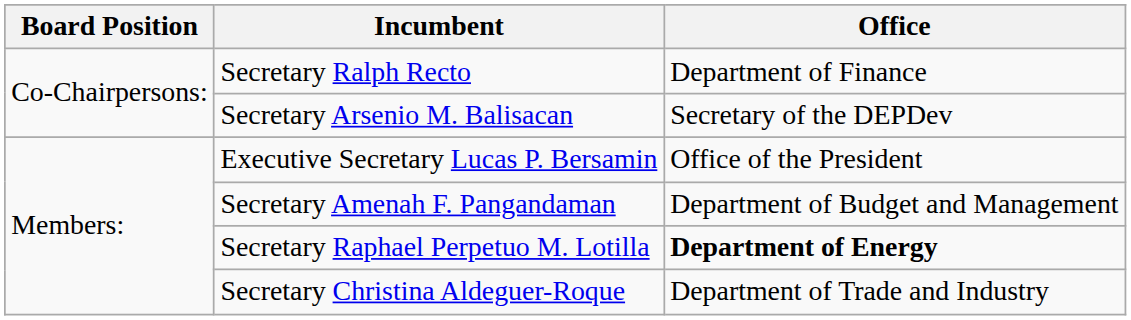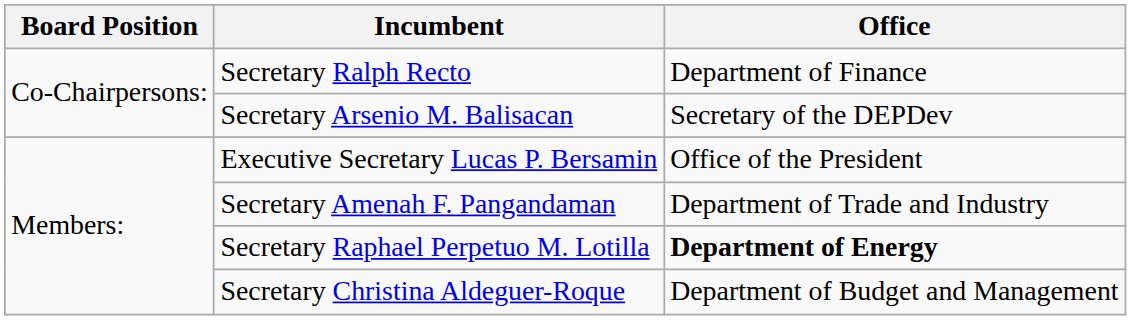Secretary Amenah F. Pangandaman | Office: Department of Budget and Management -> Department of Trade and Industry
Secretary Christina Aldeguer-Roque | Office: Department of Trade and Industry -> Department of Budget and Management
